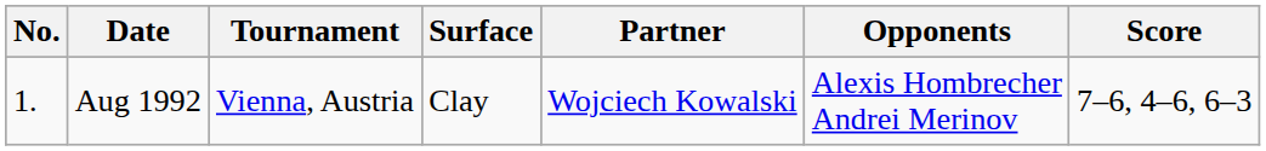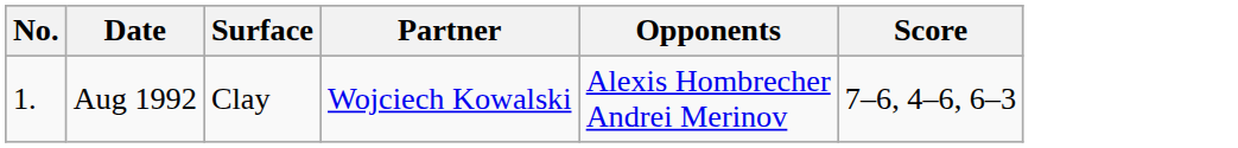- column: Tournament | Vienna, Austria
